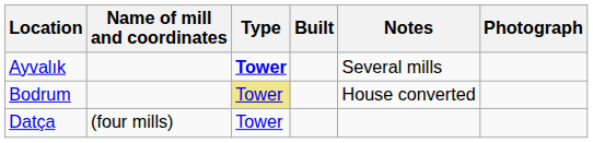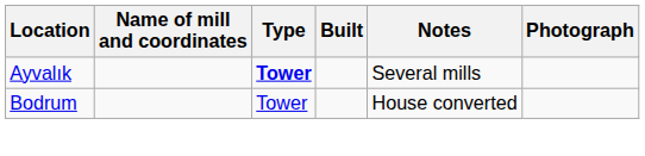Bodrum | Type: khaki background -> no background
- row: Datça | (four mills) | Tower
